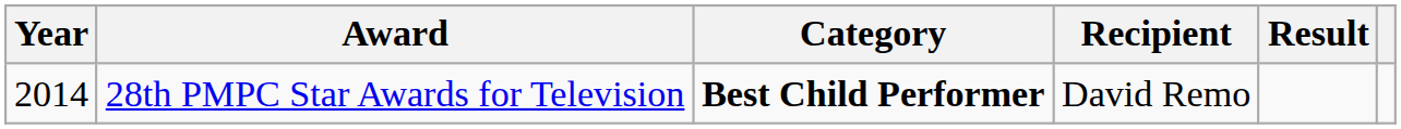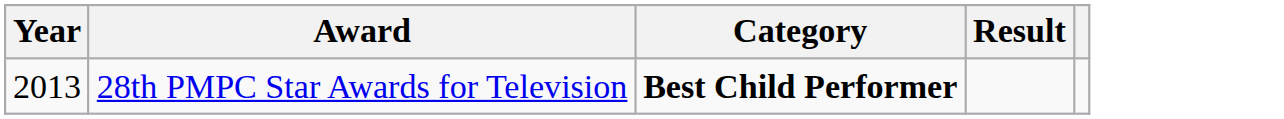- column: Recipient | David Remo
28th PMPC Star Awards for Television | Year: 2014 -> 2013
